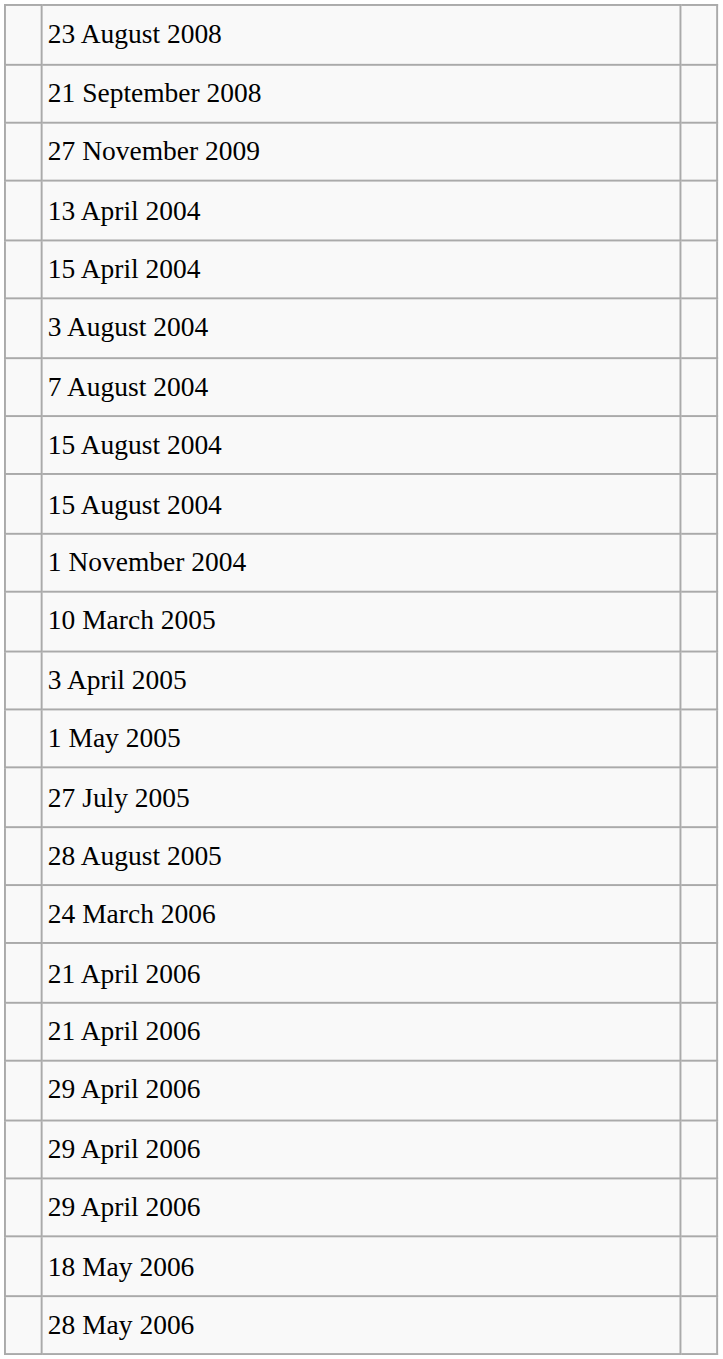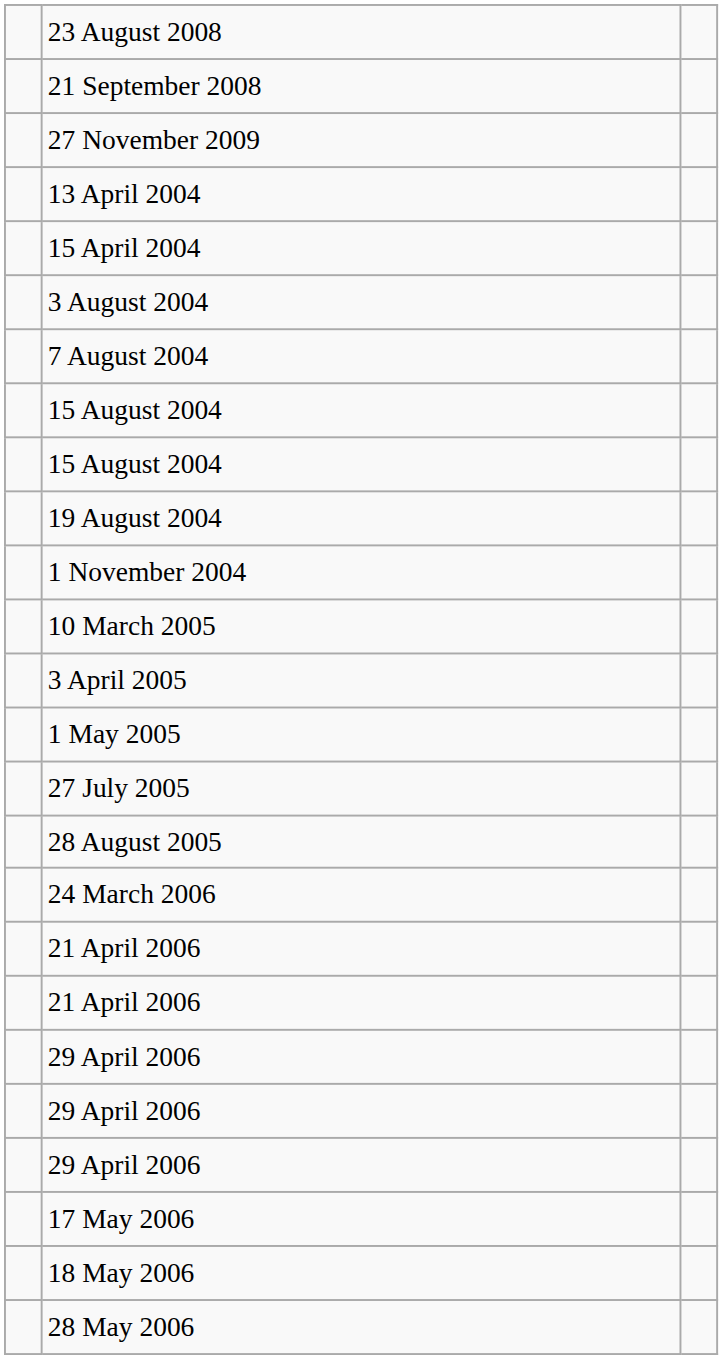+ row: 19 August 2004
+ row: 17 May 2006
